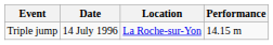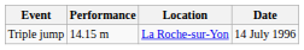columns swapped: Performance <-> Date
